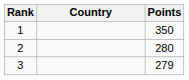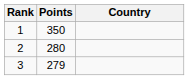columns swapped: Country <-> Points
